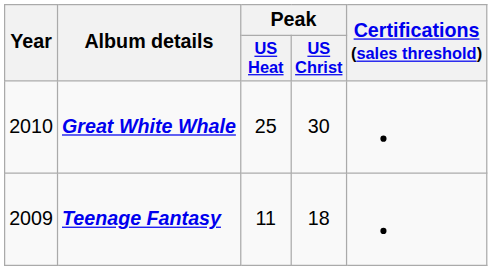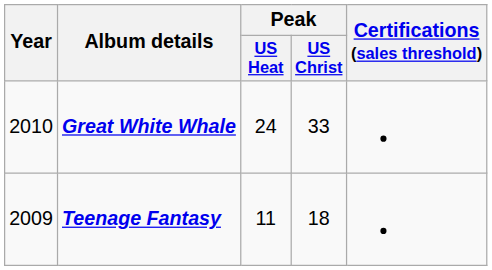Great White Whale | Peak / US Heat: 25 -> 24
Great White Whale | Peak / US Christ: 30 -> 33
